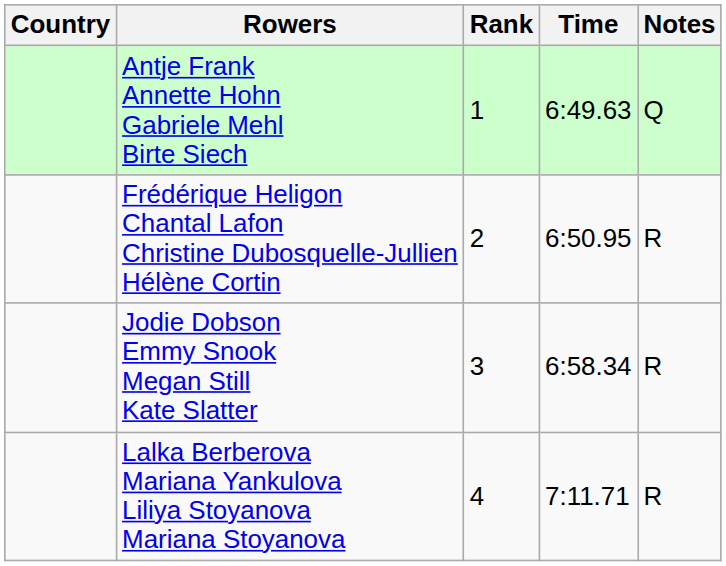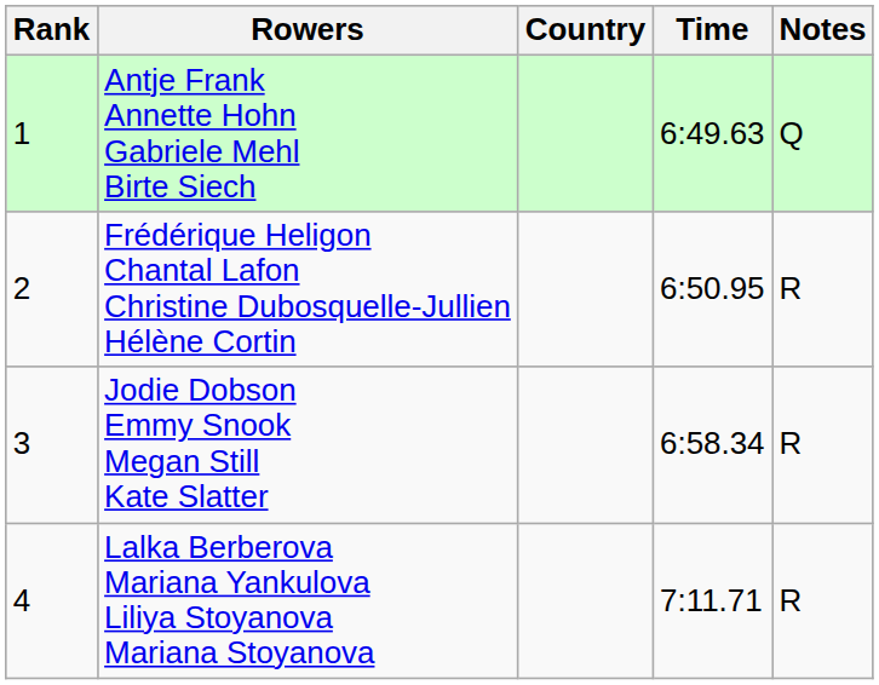columns swapped: Rank <-> Country
